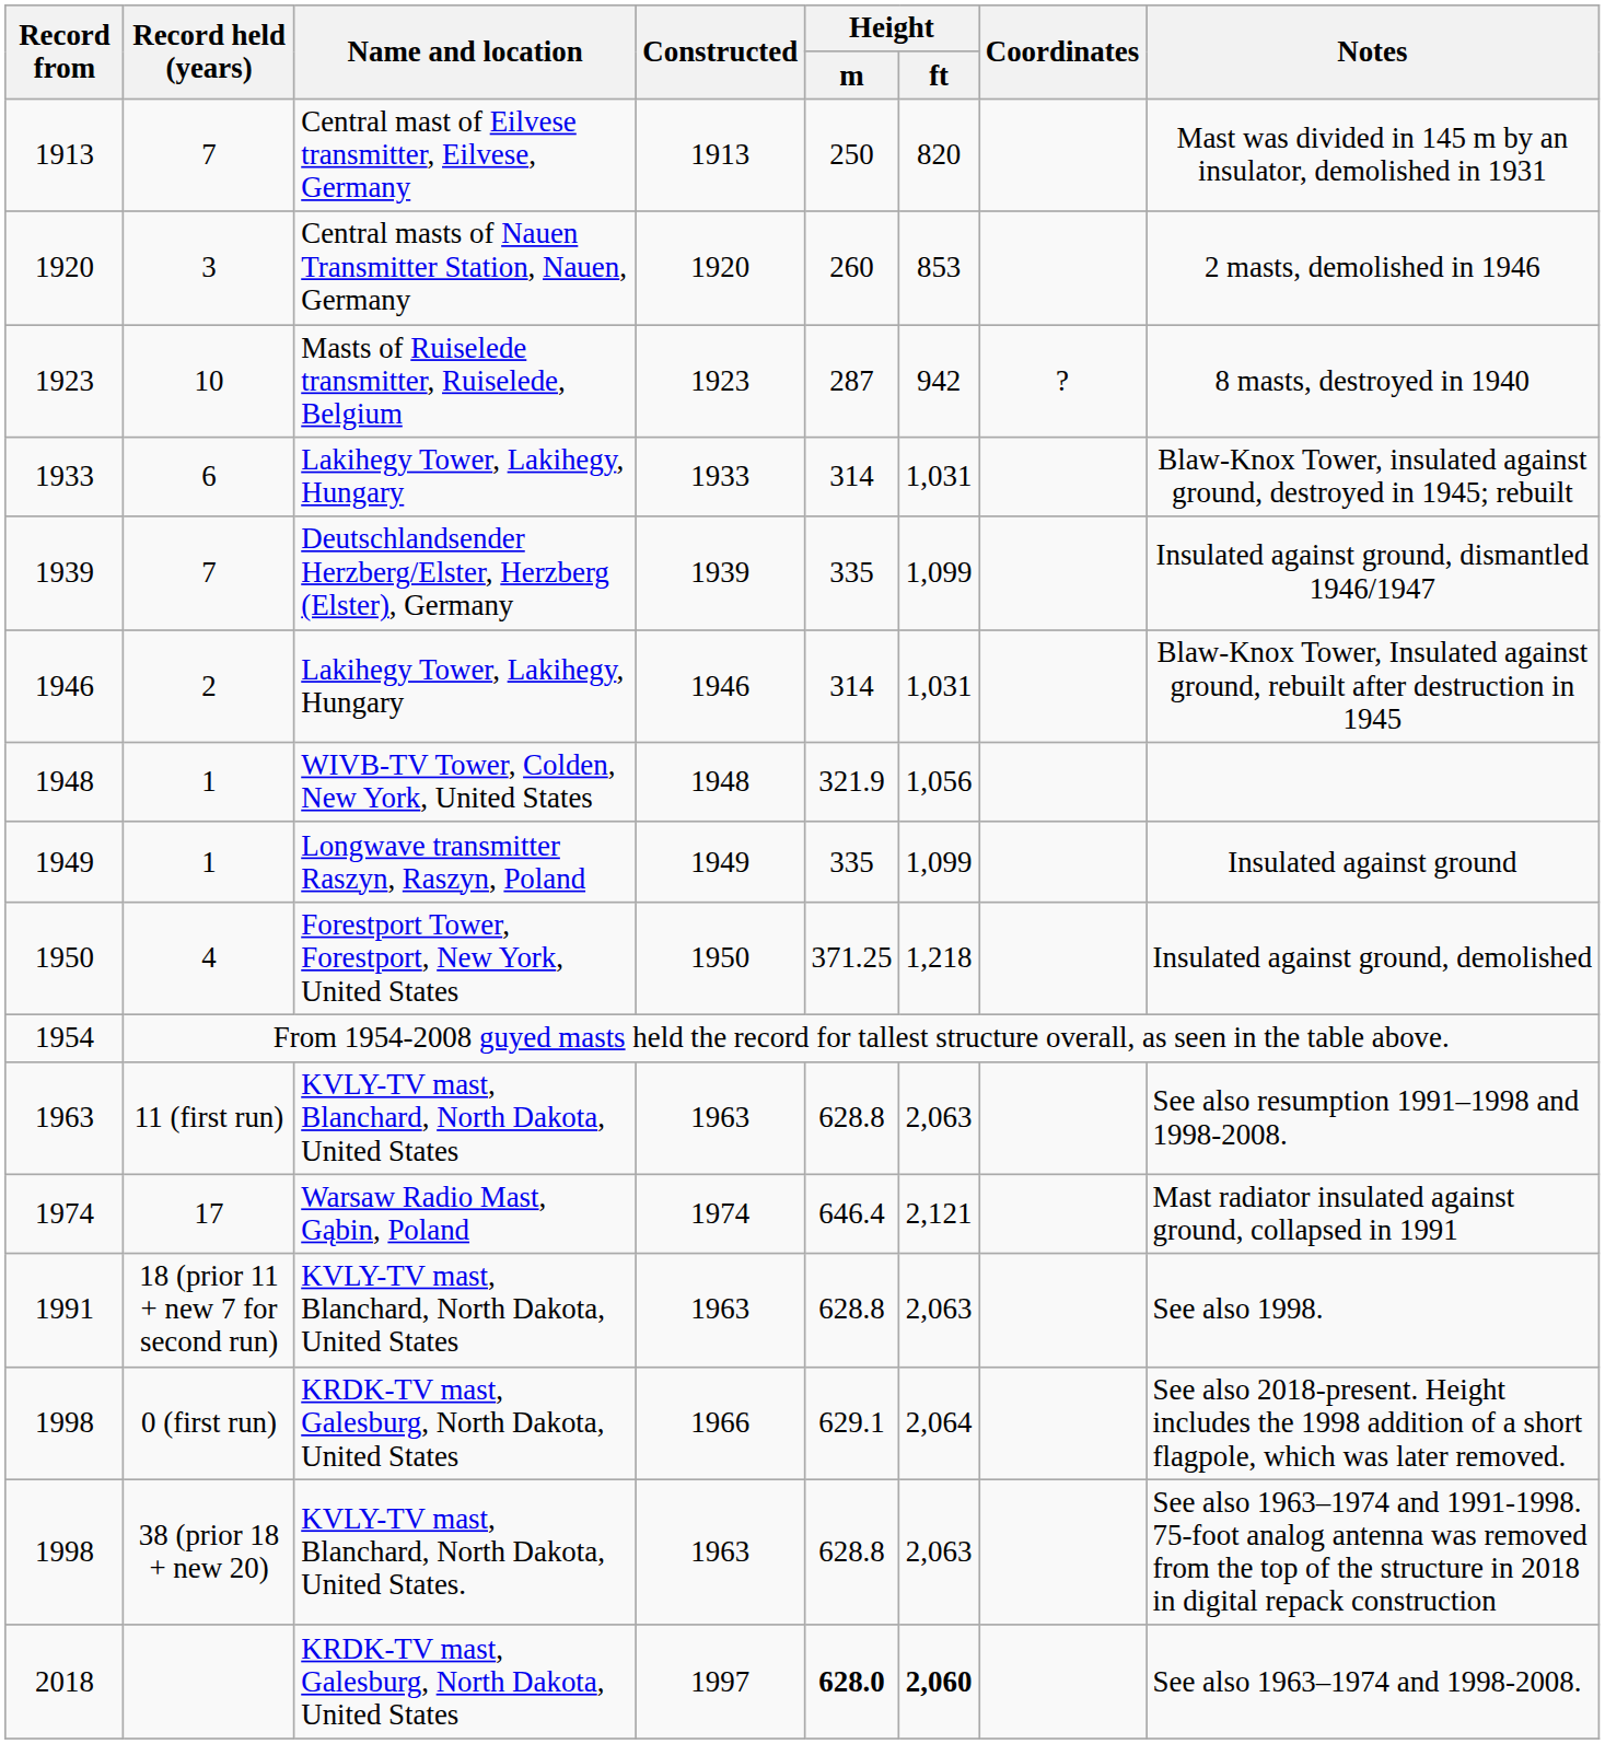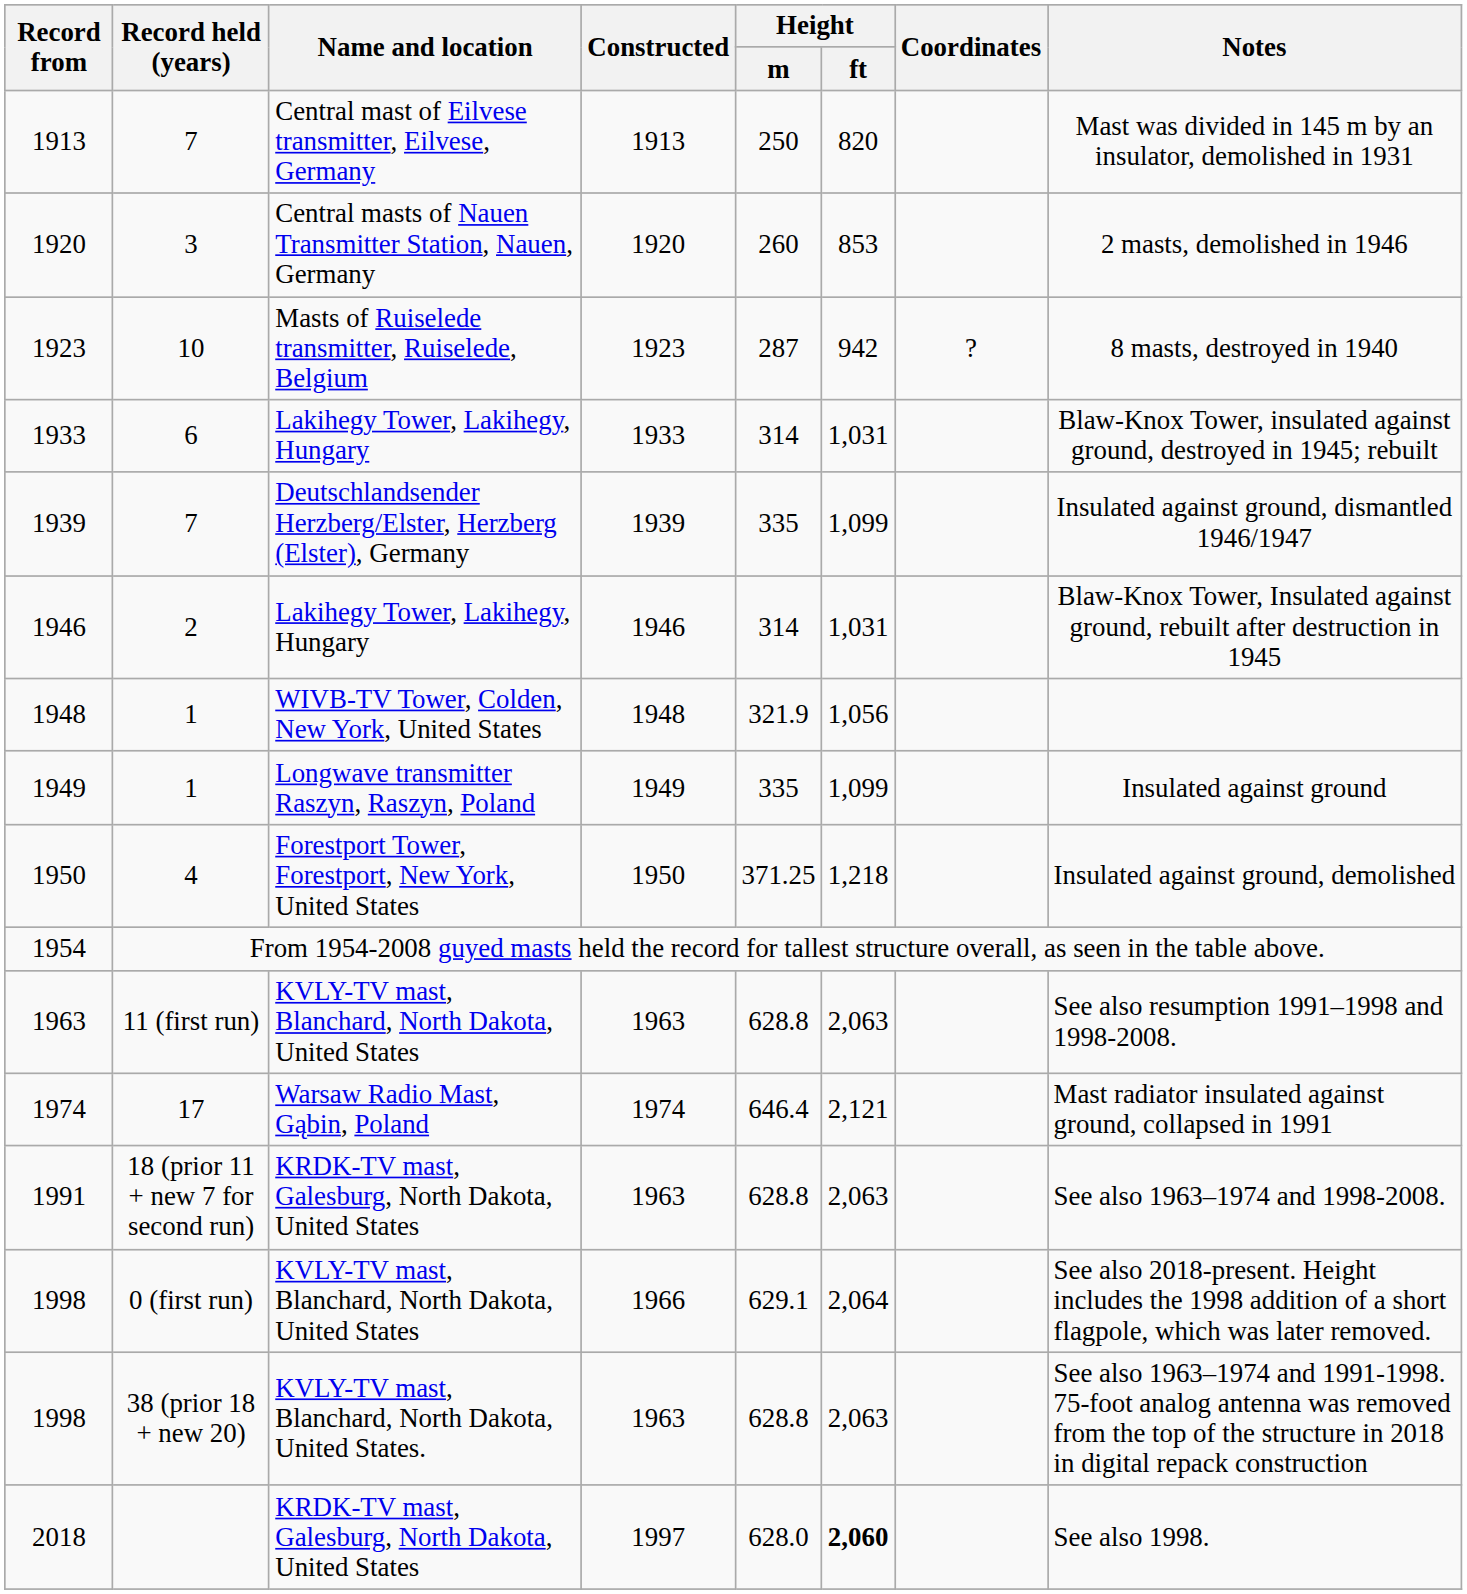1991 | Name and location: KVLY-TV mast, Blanchard, North Dakota, United States -> KRDK-TV mast, Galesburg, North Dakota, United States
1991 | Notes: See also 1998. -> See also 1963–1974 and 1998-2008.
1998 / 0 (first run) | Name and location: KRDK-TV mast, Galesburg, North Dakota, United States -> KVLY-TV mast, Blanchard, North Dakota, United States
2018 | Height / m: bold -> normal
2018 | Notes: See also 1963–1974 and 1998-2008. -> See also 1998.
